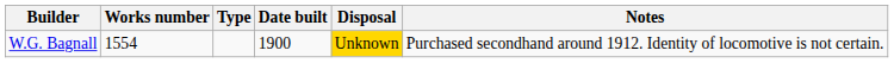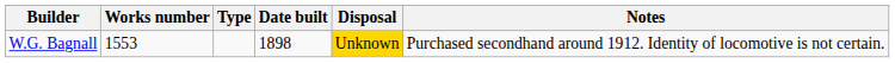W.G. Bagnall | Works number: 1554 -> 1553
W.G. Bagnall | Date built: 1900 -> 1898
